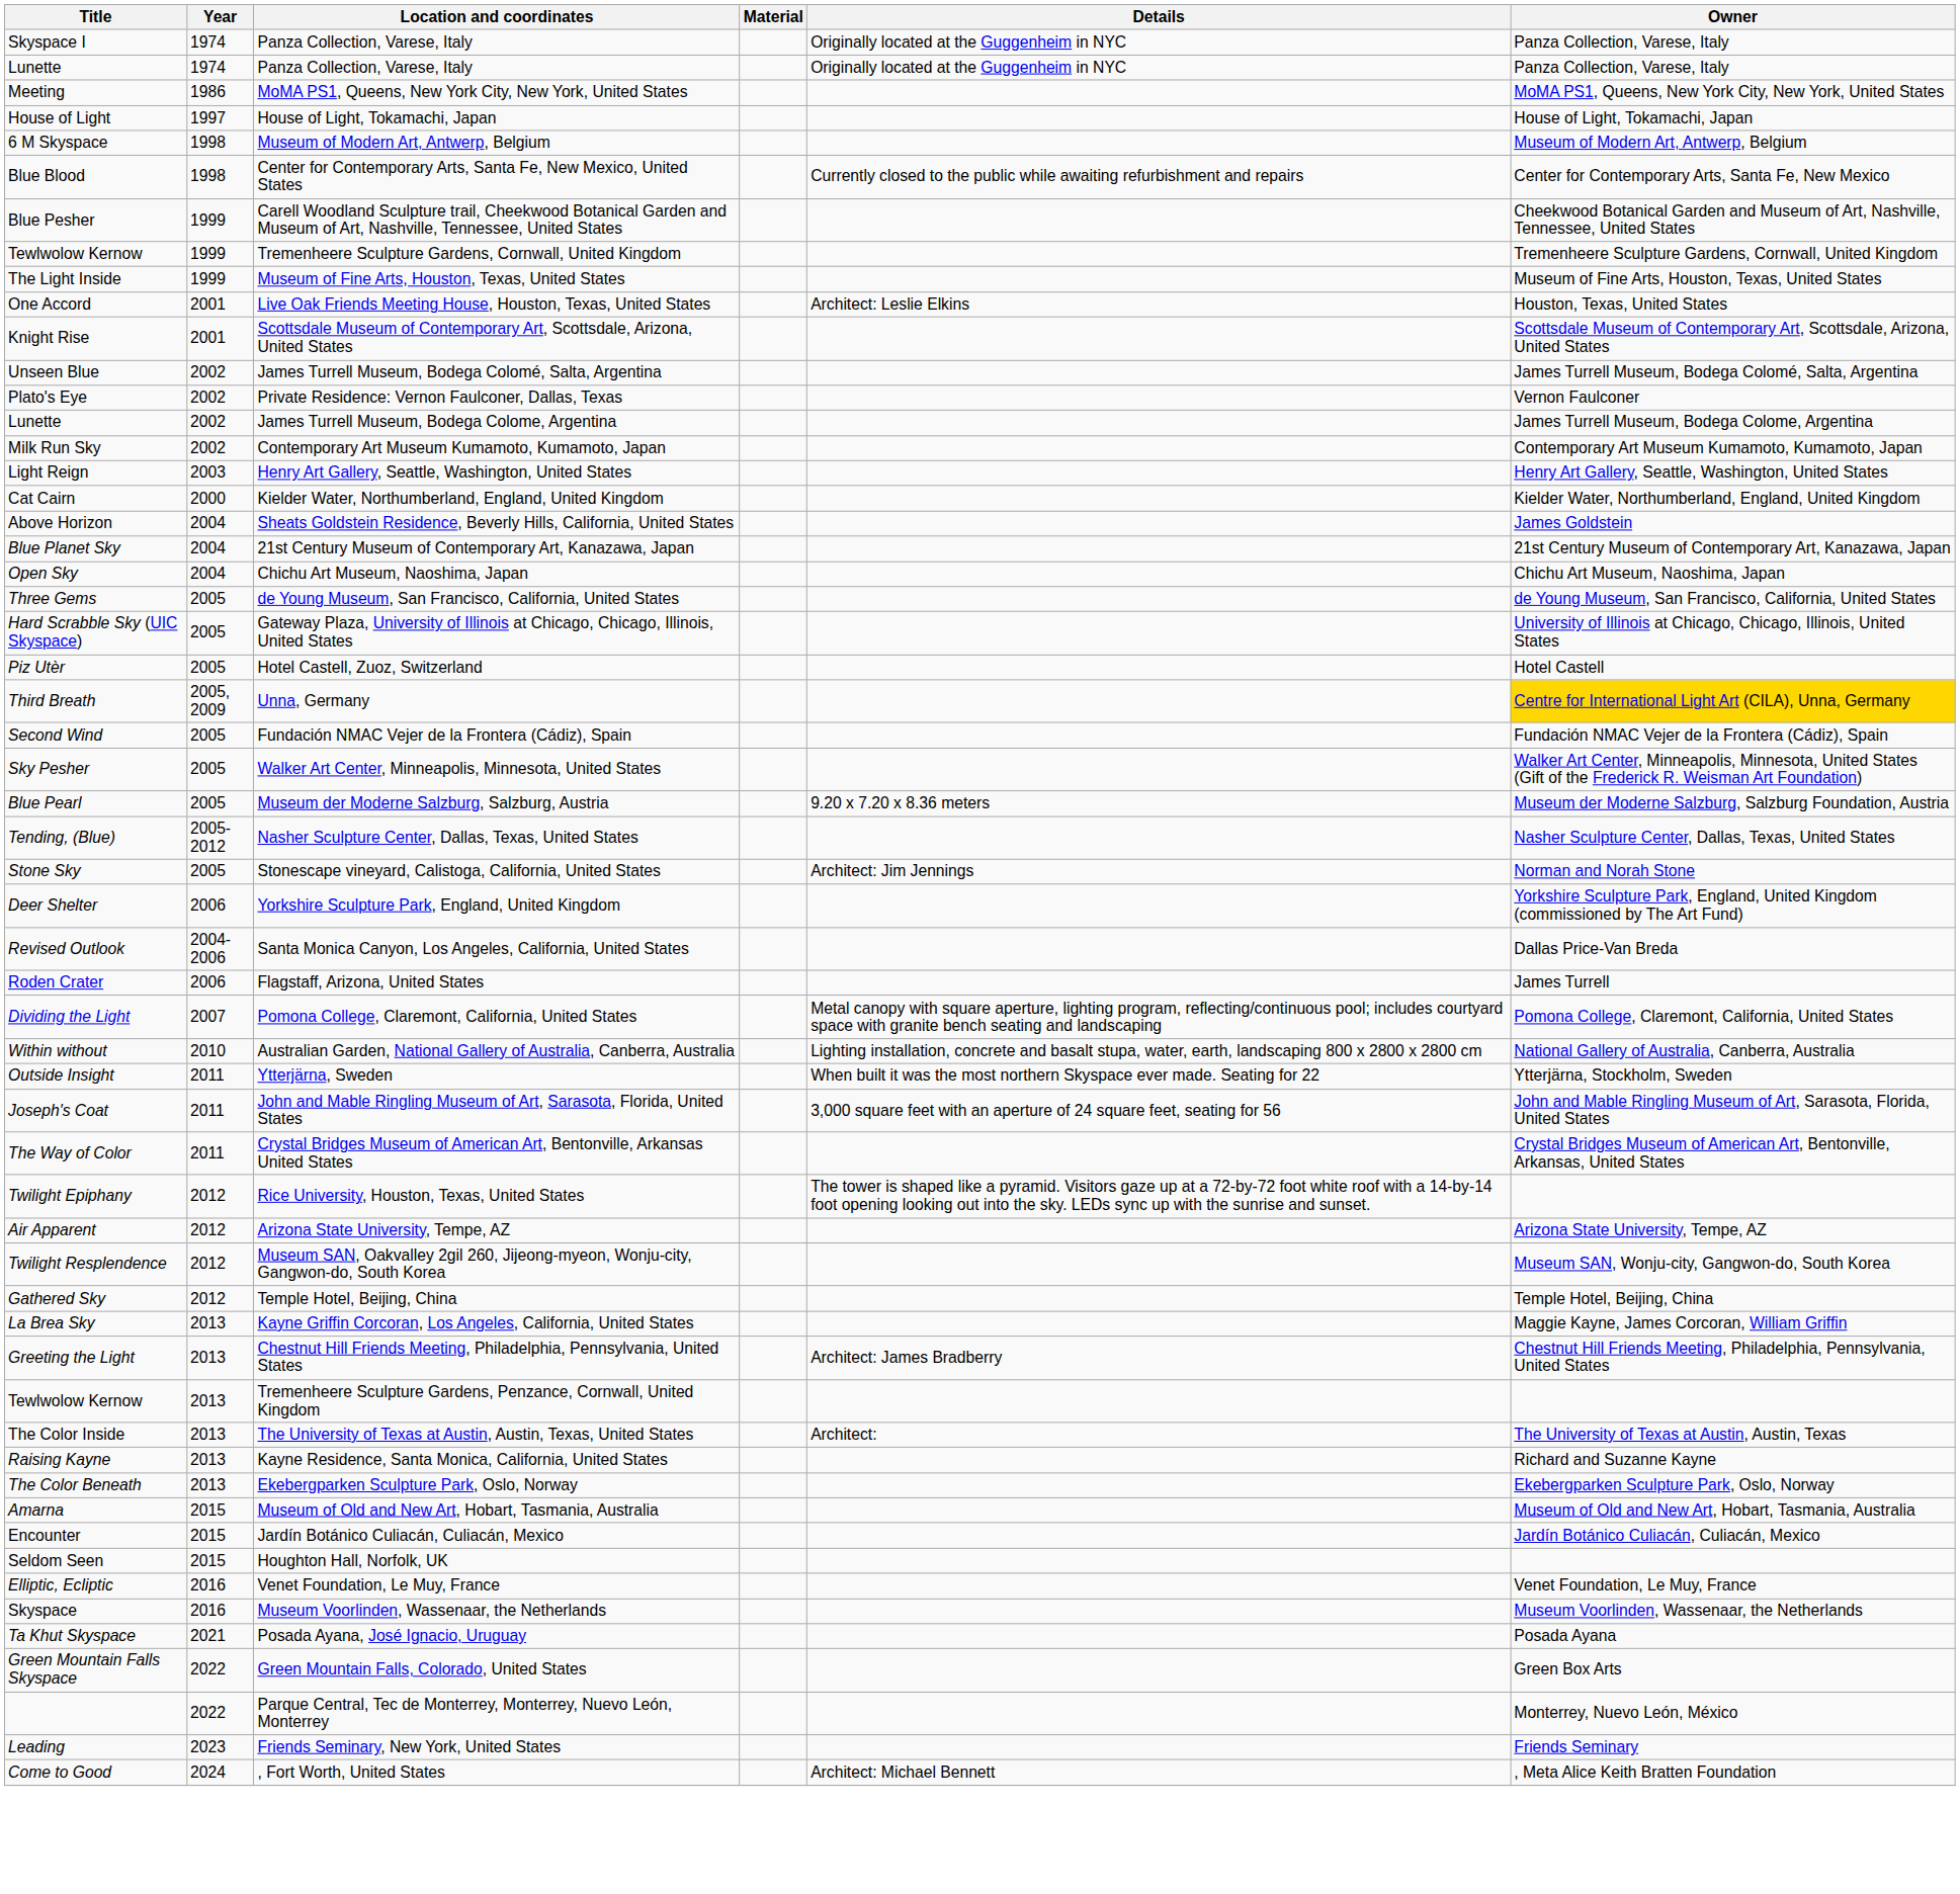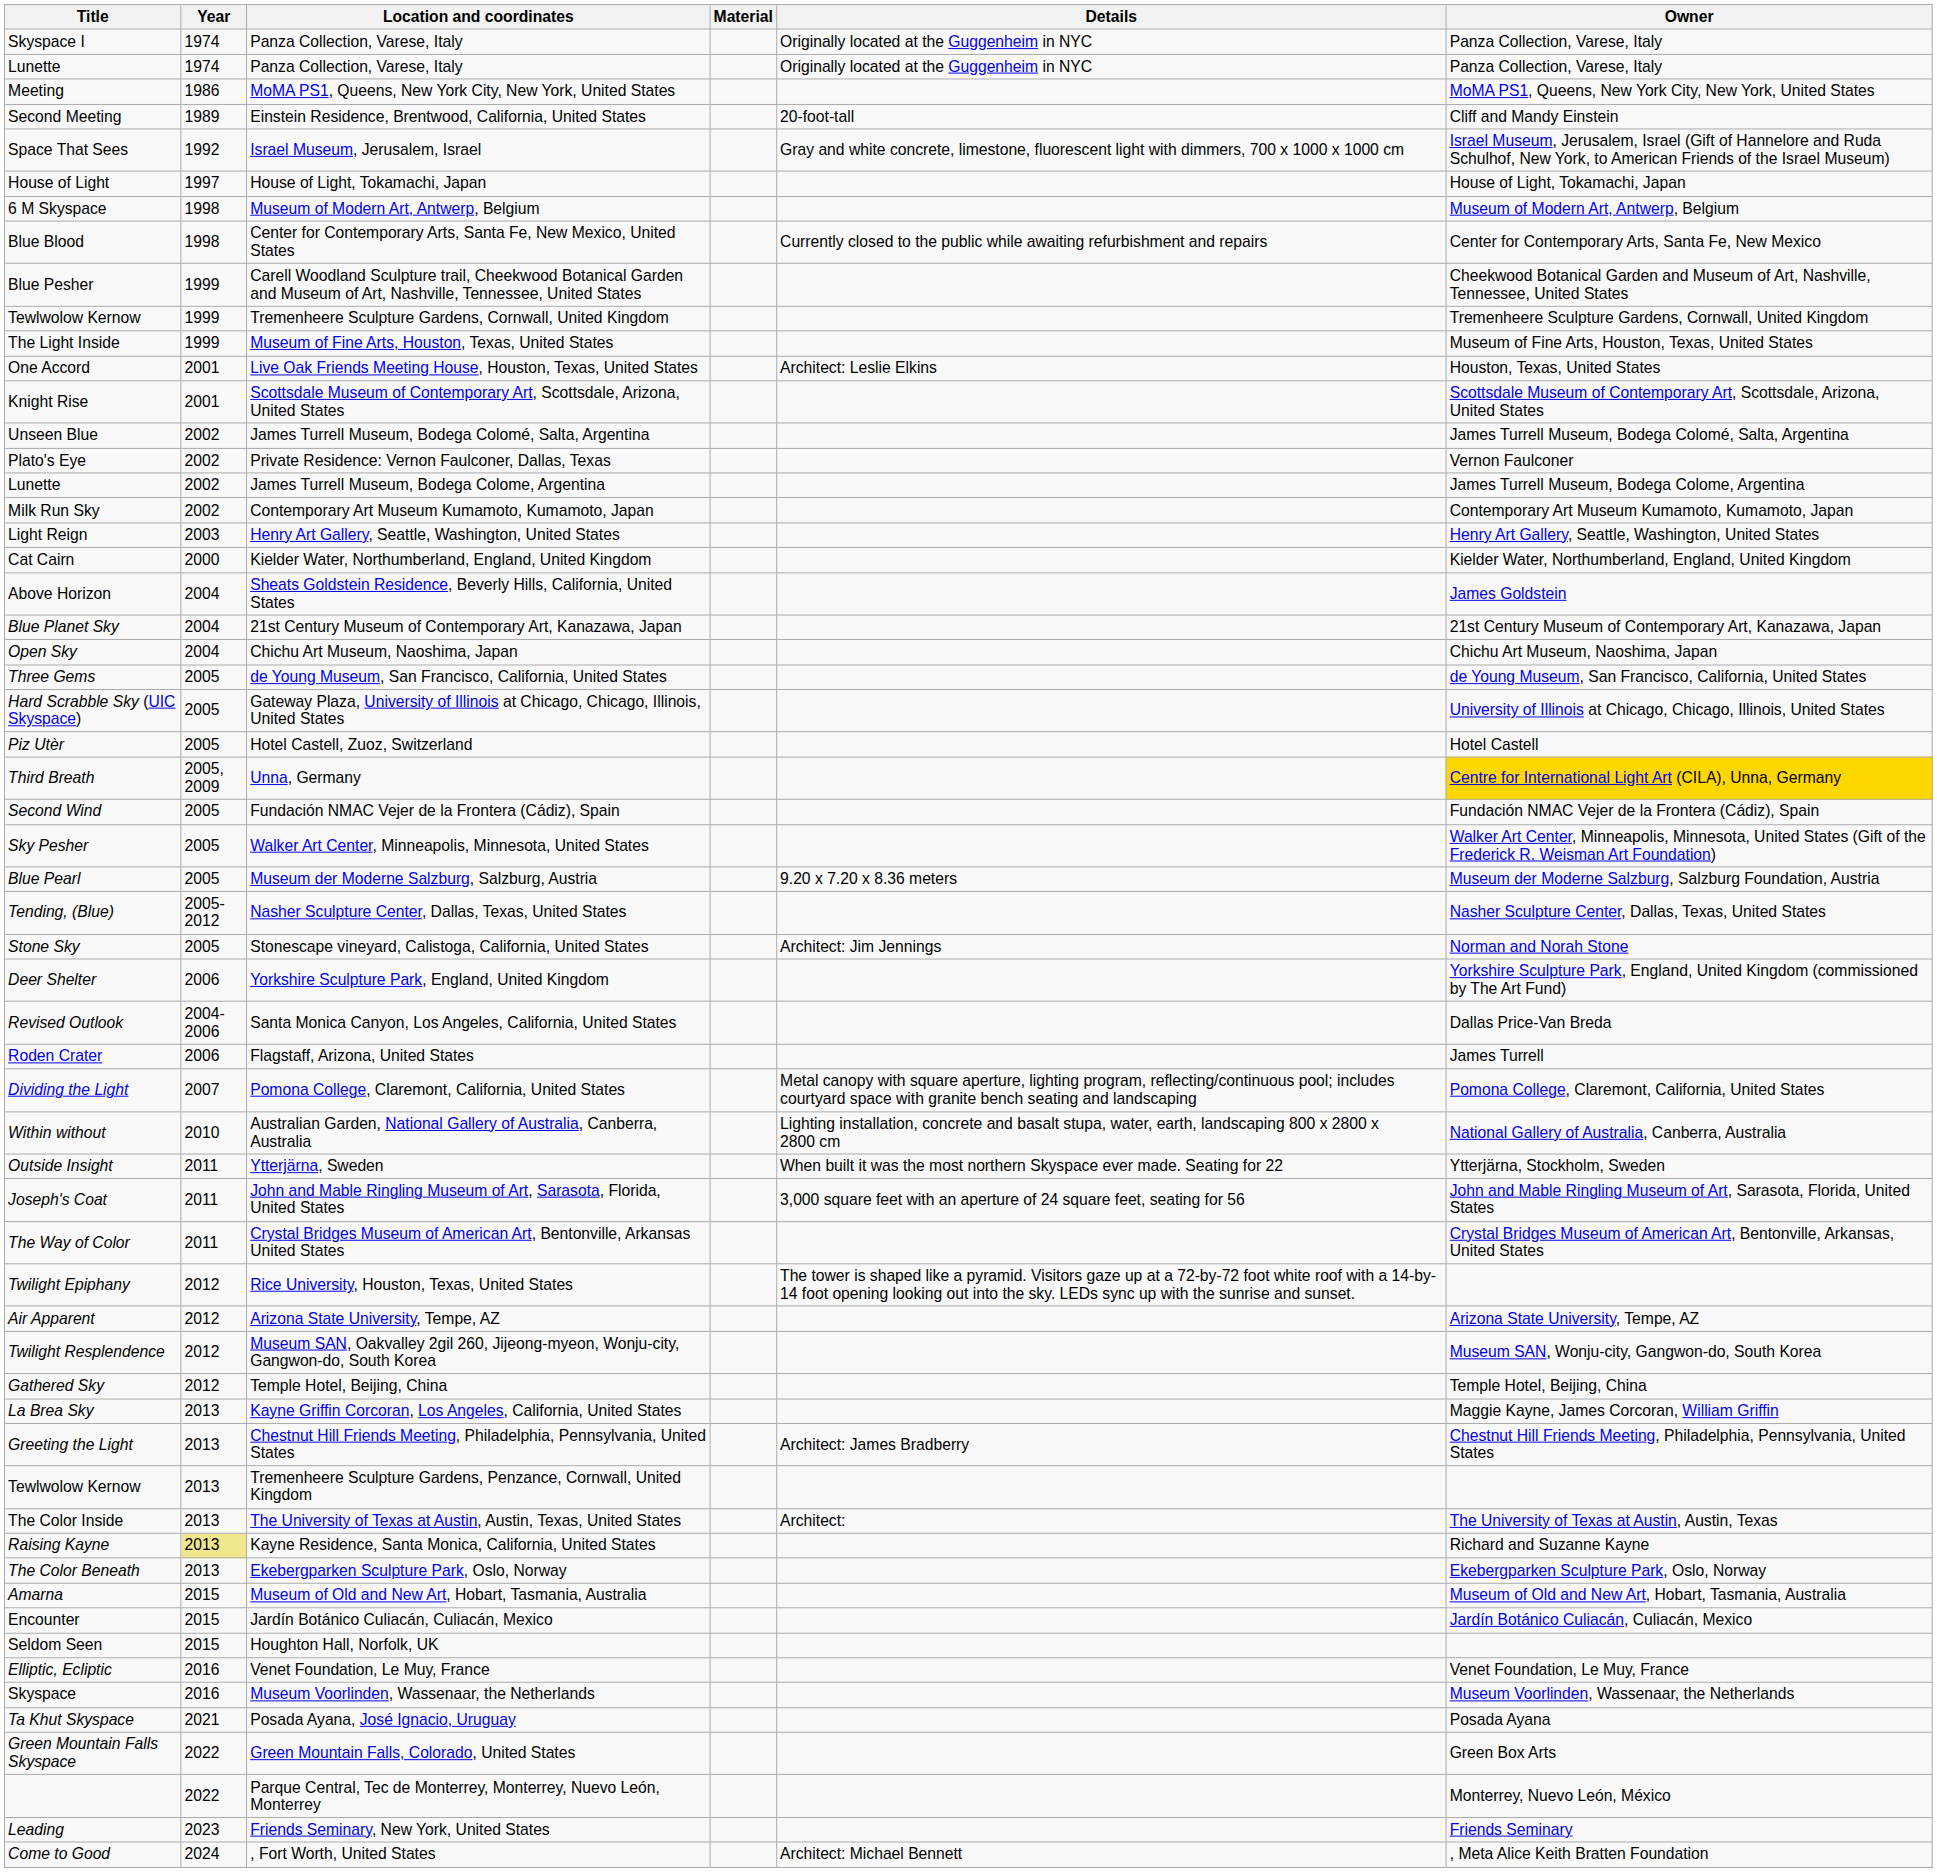+ row: Second Meeting | 1989 | Einstein Residence, Brentwood, California, United States | 20-foot-tall | Cliff and Mandy Einstein
+ row: Space That Sees | 1992 | Israel Museum, Jerusalem, Israel | Gray and white concrete, limestone, fluorescent light with dimmers, 700 x 1000 x 1000 cm | Israel Museum, Jerusalem, Israel (Gift of Hannelore and Ruda Schulhof, New York, to American Friends of the Israel Museum)
Kayne Residence, Santa Monica, California, United States | Year: no background -> khaki background
